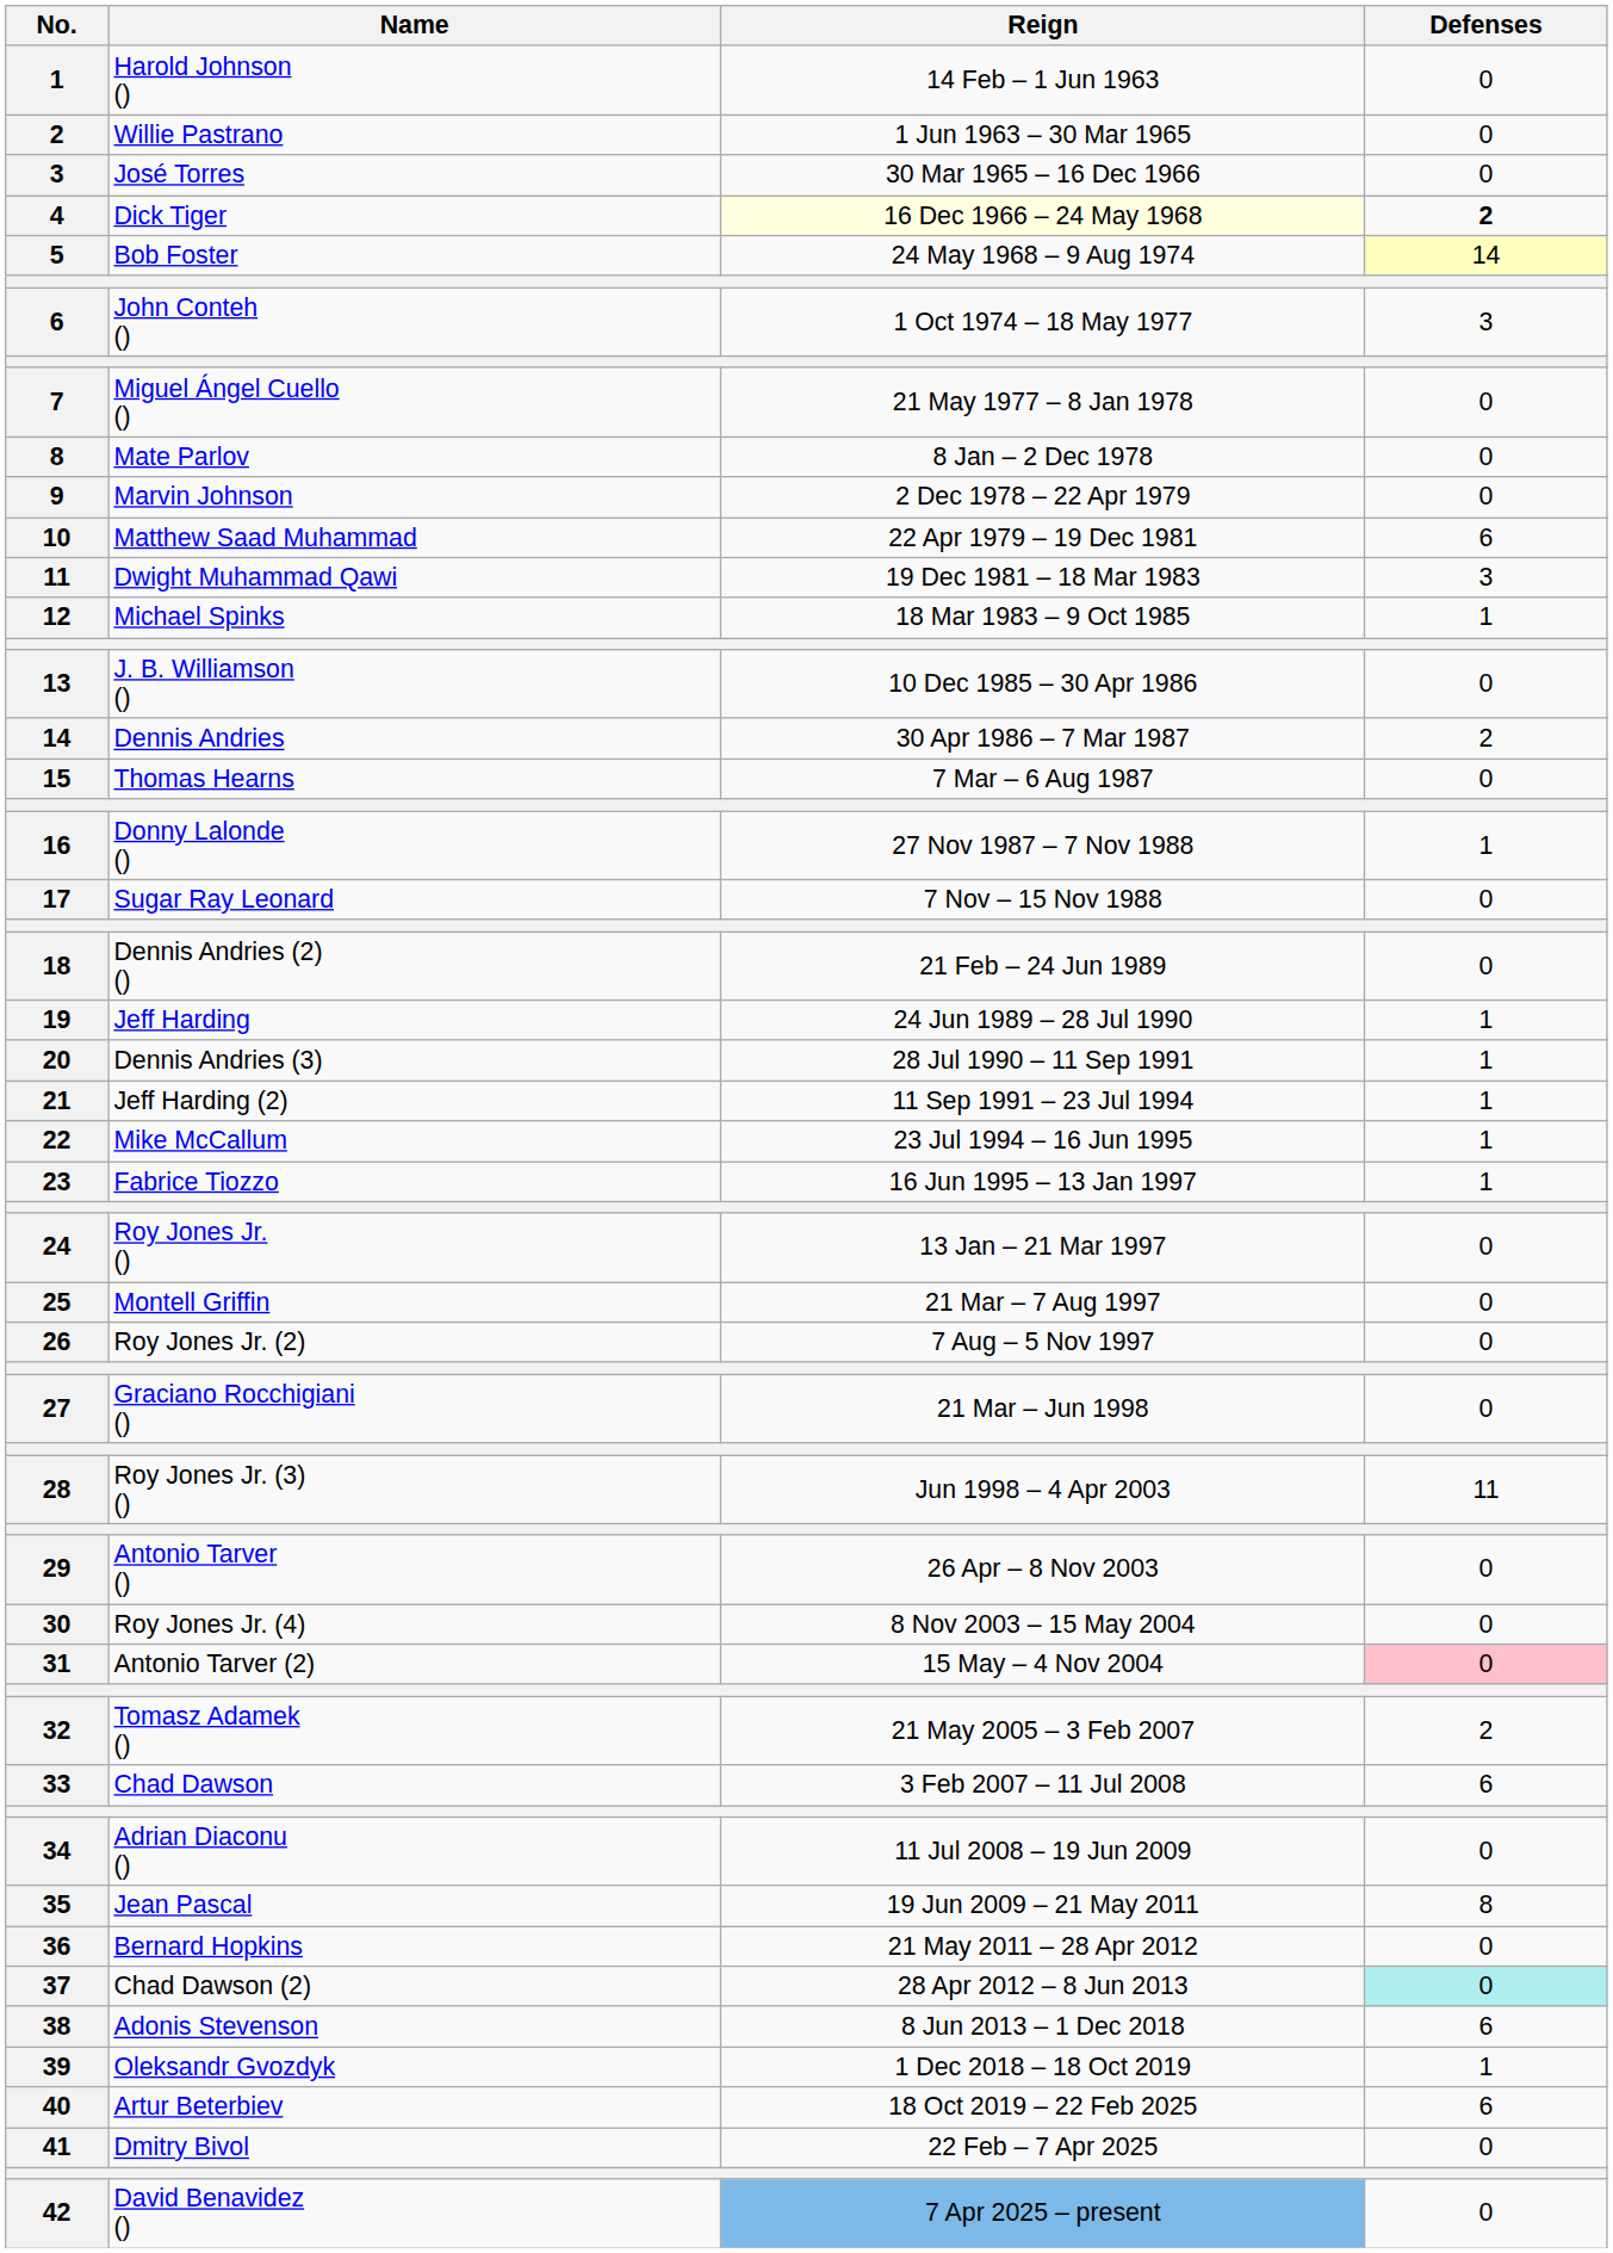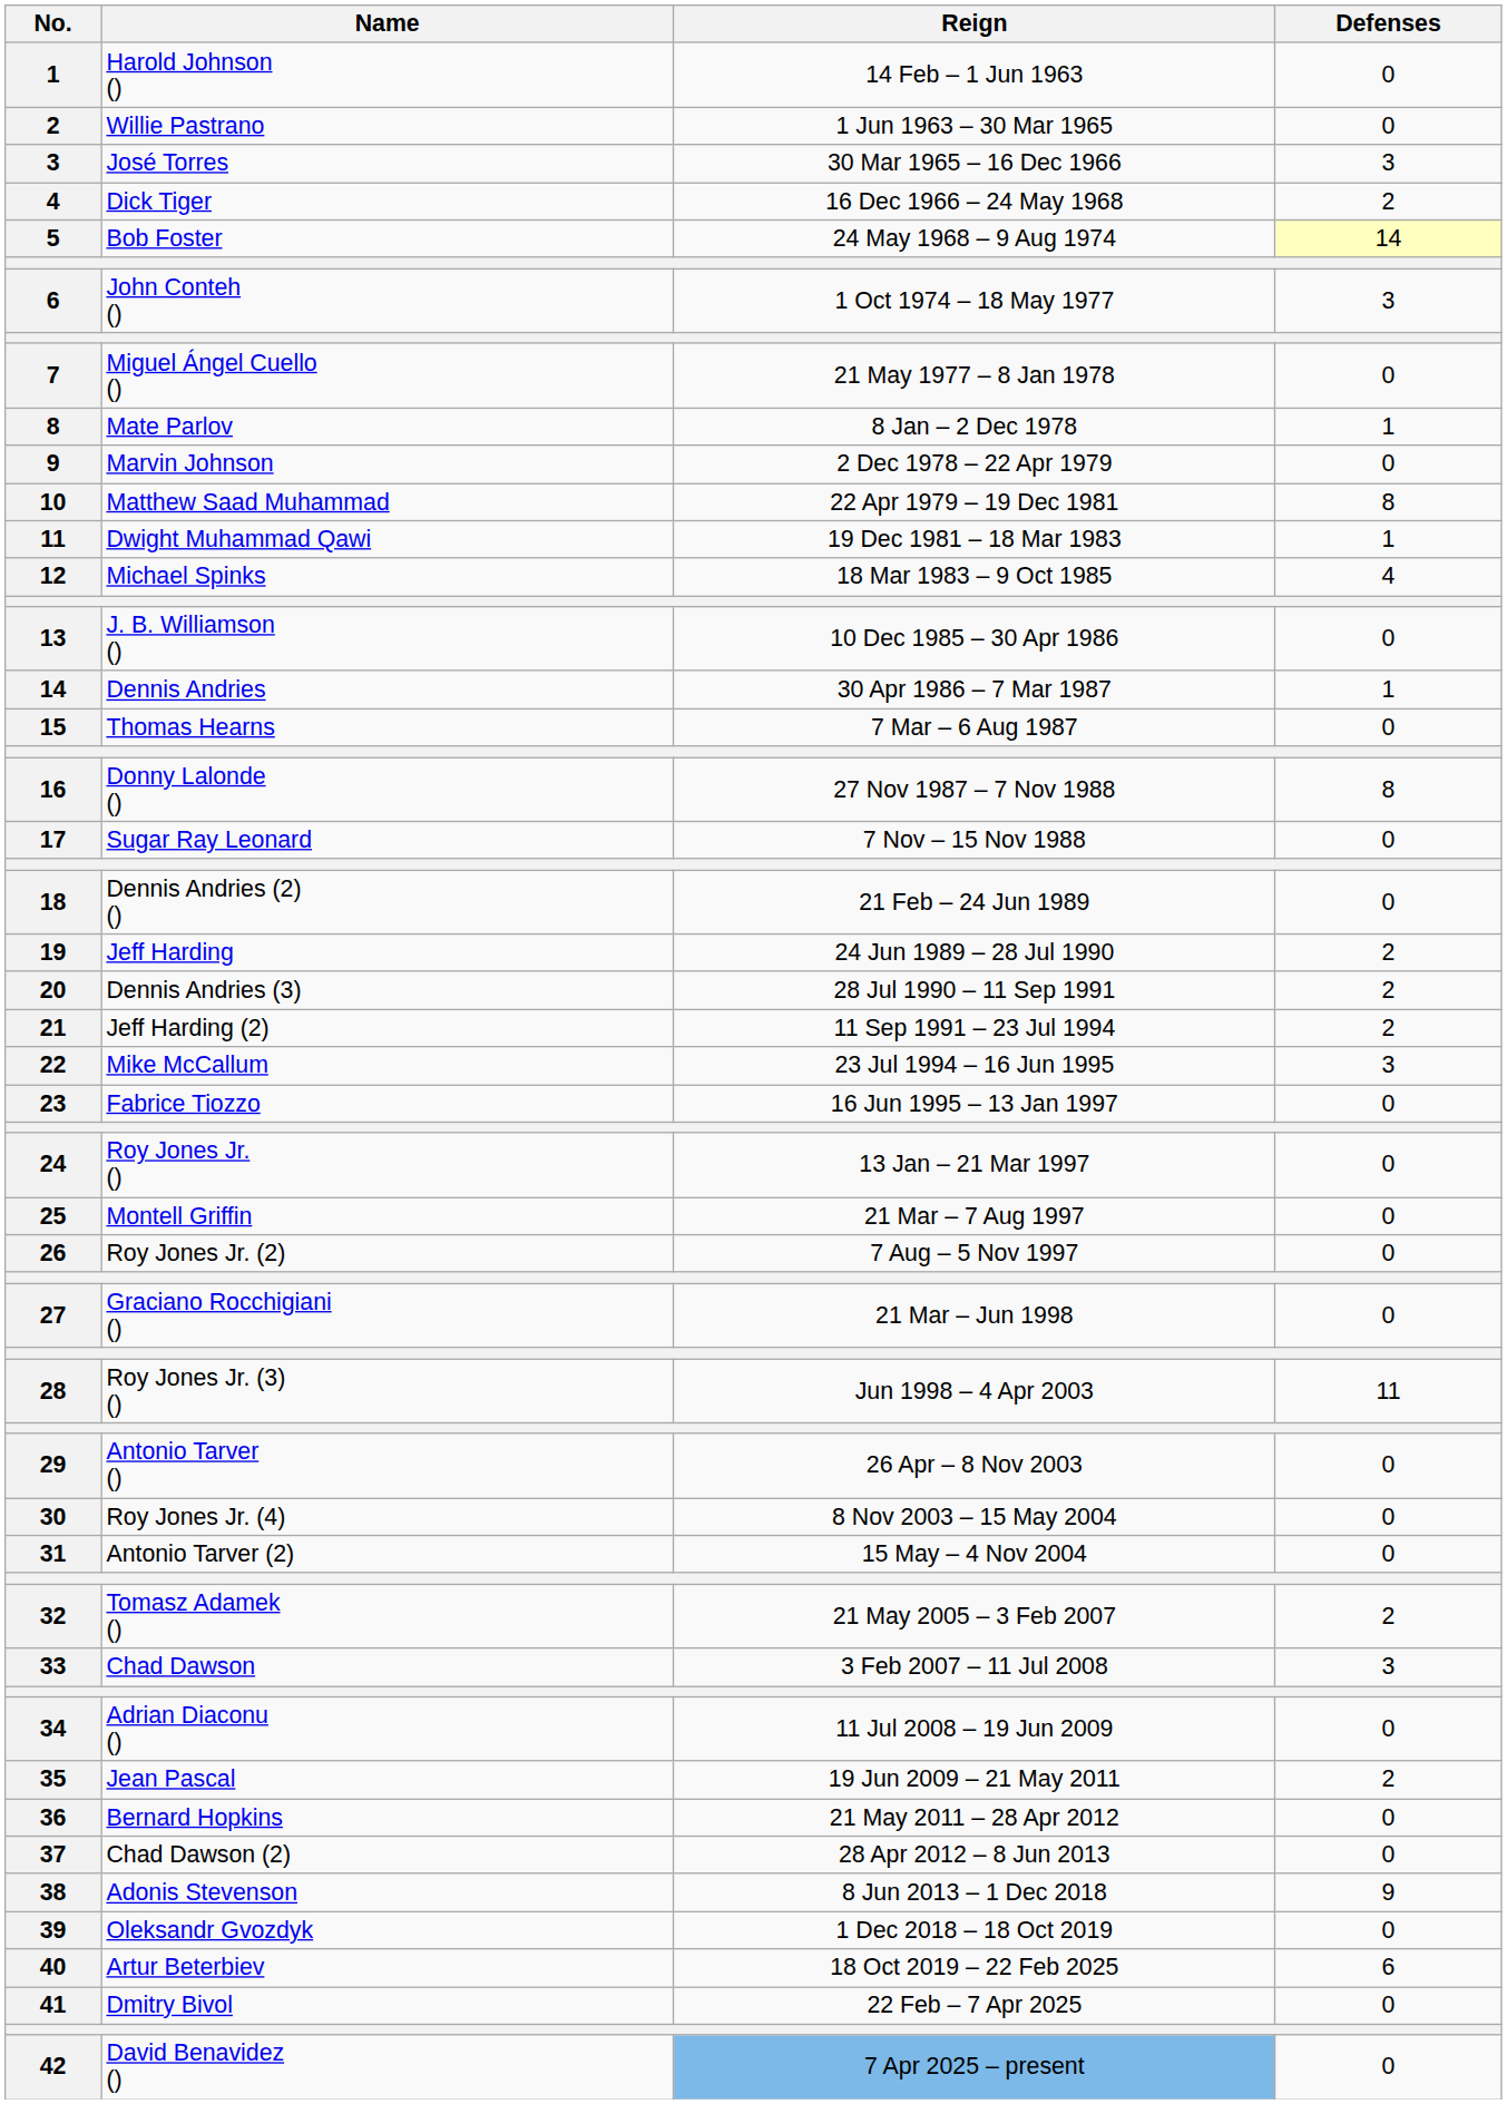José Torres | Defenses: 0 -> 3
Dick Tiger | Reign: lightyellow background -> no background
Dick Tiger | Defenses: bold -> normal
Mate Parlov | Defenses: 0 -> 1
Matthew Saad Muhammad | Defenses: 6 -> 8
Dwight Muhammad Qawi | Defenses: 3 -> 1
Michael Spinks | Defenses: 1 -> 4
Dennis Andries | Defenses: 2 -> 1
Donny Lalonde () | Defenses: 1 -> 8
Jeff Harding | Defenses: 1 -> 2
Dennis Andries (3) | Defenses: 1 -> 2
Jeff Harding (2) | Defenses: 1 -> 2
Mike McCallum | Defenses: 1 -> 3
Fabrice Tiozzo | Defenses: 1 -> 0
Antonio Tarver (2) | Defenses: pink background -> no background
Chad Dawson | Defenses: 6 -> 3
Jean Pascal | Defenses: 8 -> 2
Chad Dawson (2) | Defenses: paleturquoise background -> no background
Adonis Stevenson | Defenses: 6 -> 9
Oleksandr Gvozdyk | Defenses: 1 -> 0
